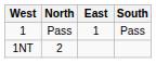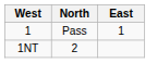- column: South | Pass
